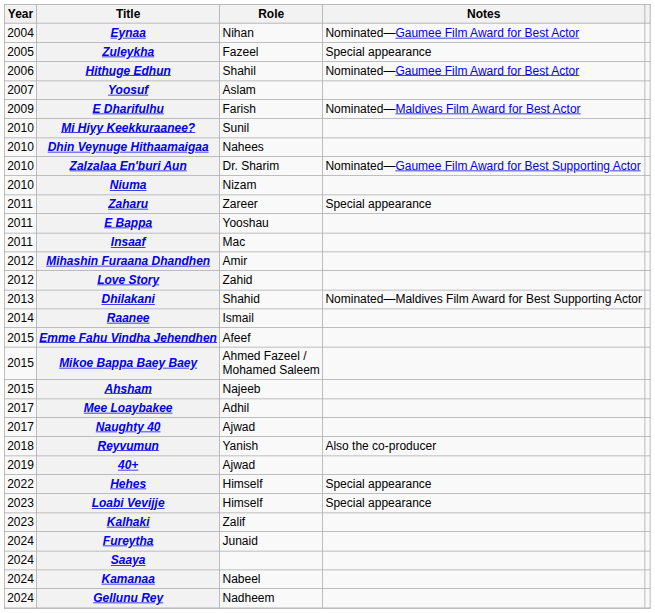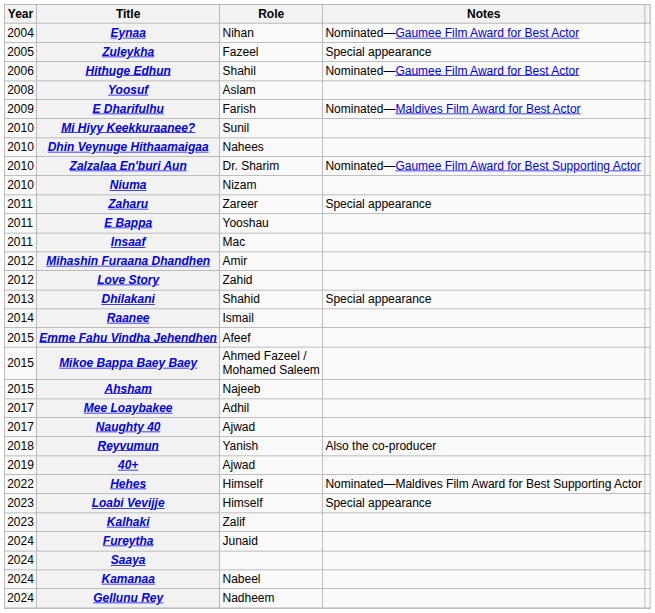Yoosuf | Year: 2007 -> 2008
Dhilakani | Notes: Nominated—Maldives Film Award for Best Supporting Actor -> Special appearance
Hehes | Notes: Special appearance -> Nominated—Maldives Film Award for Best Supporting Actor
